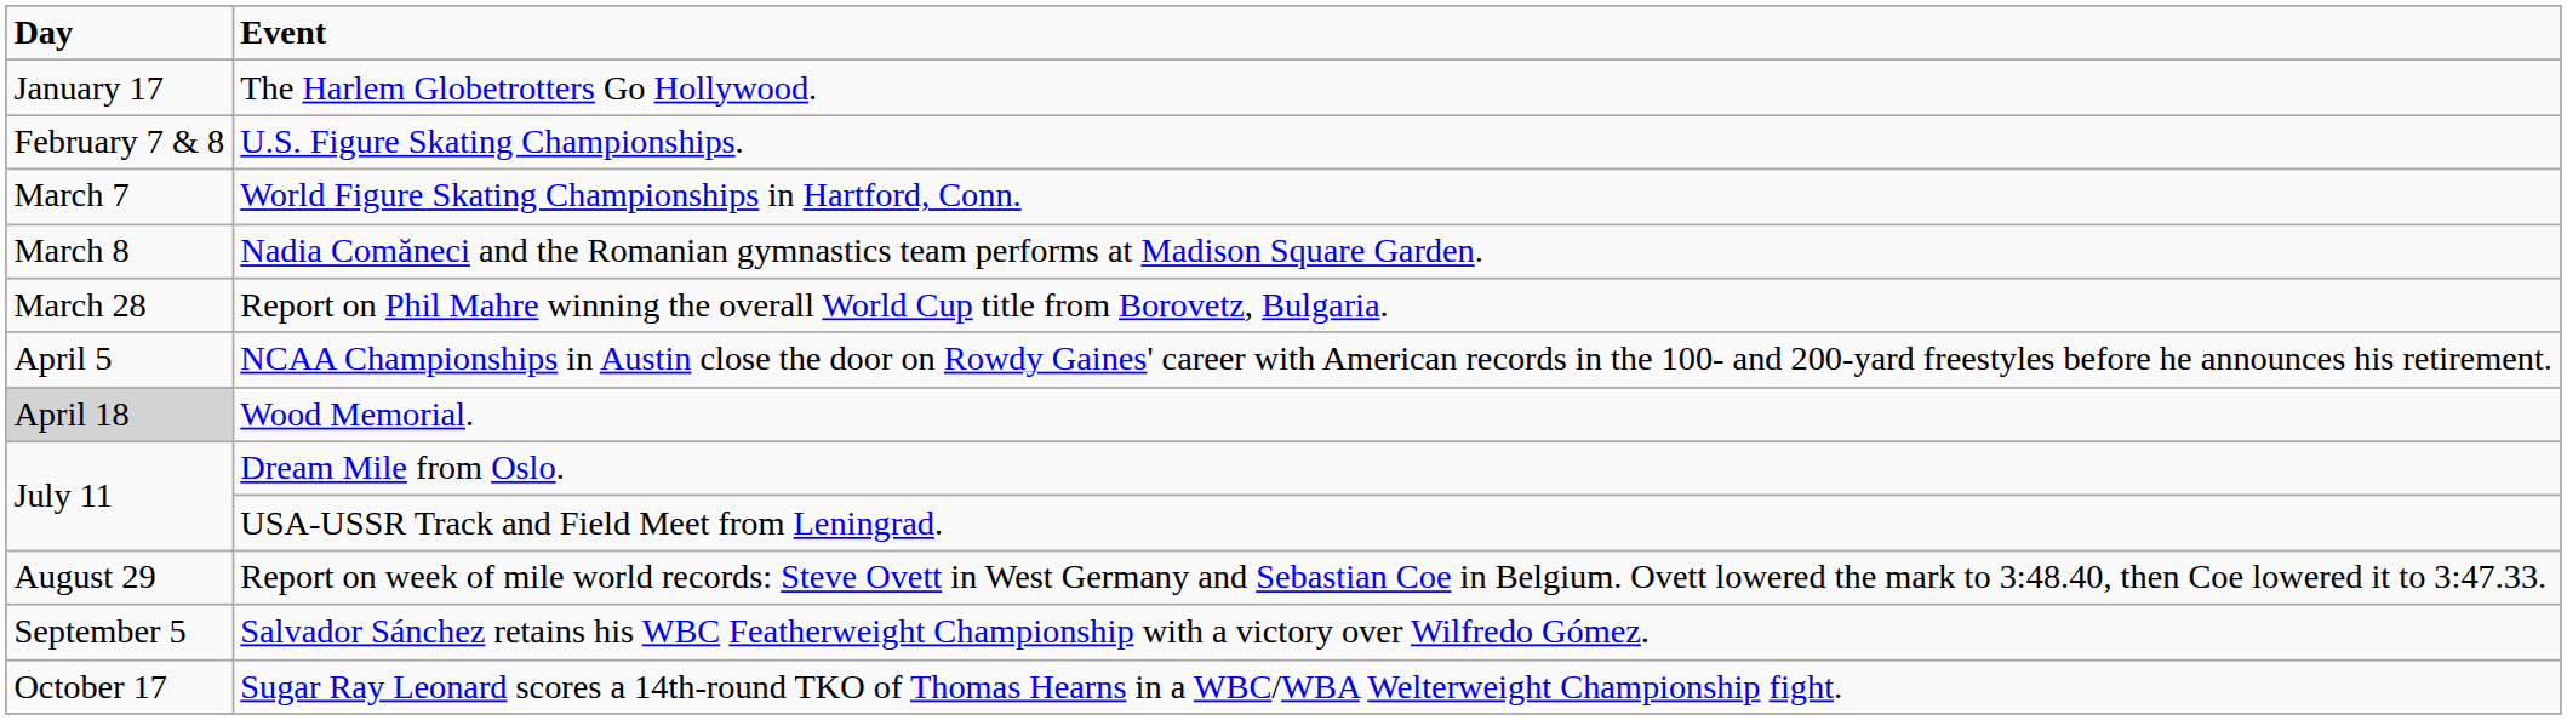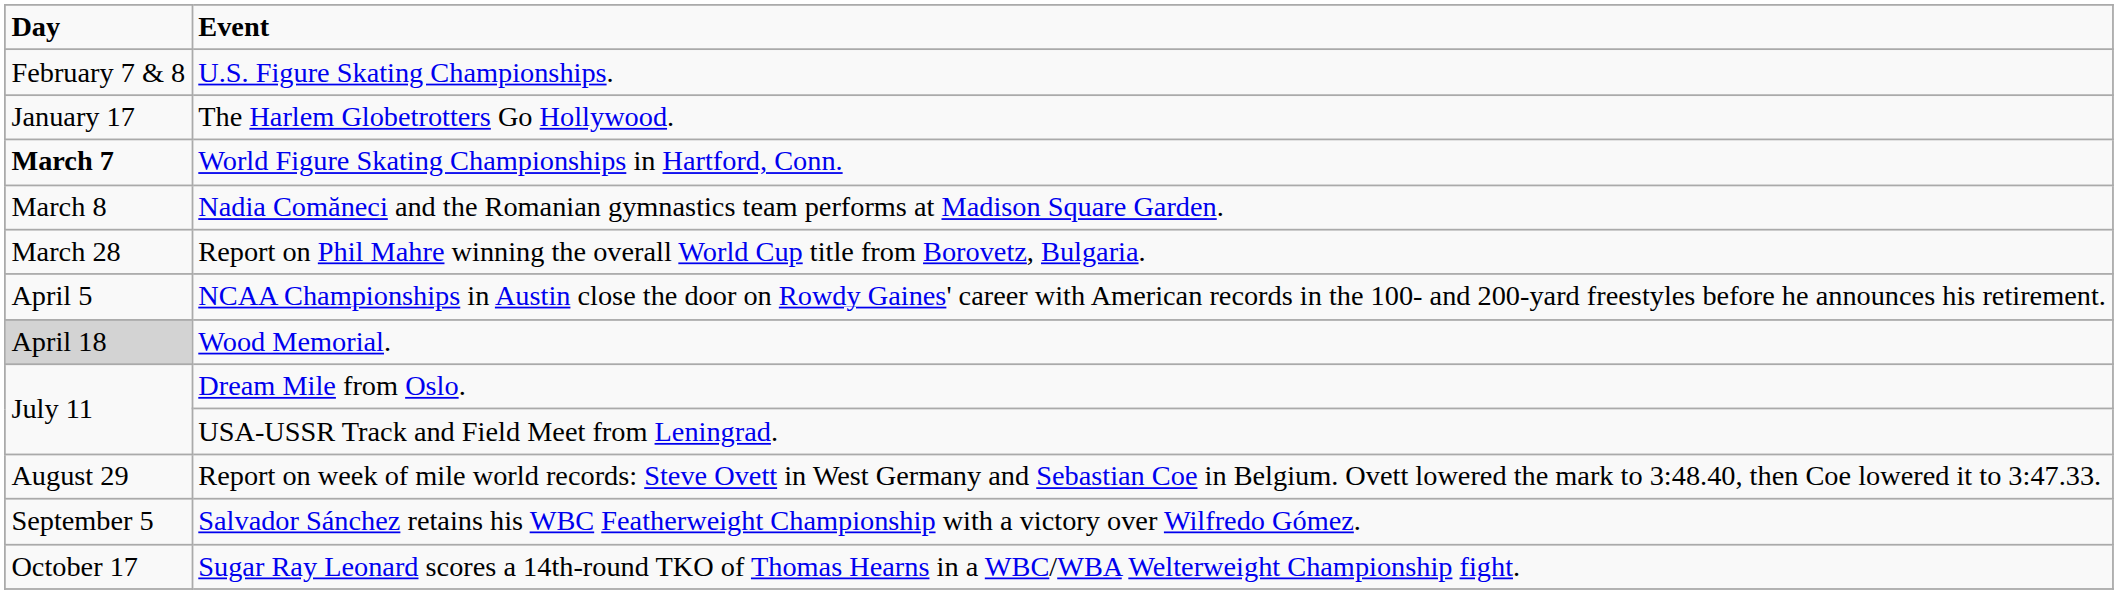rows swapped: The Harlem Globetrotters Go Hollywood. <-> U.S. Figure Skating Championships.
World Figure Skating Championships in Hartford, Conn. | Day: normal -> bold
